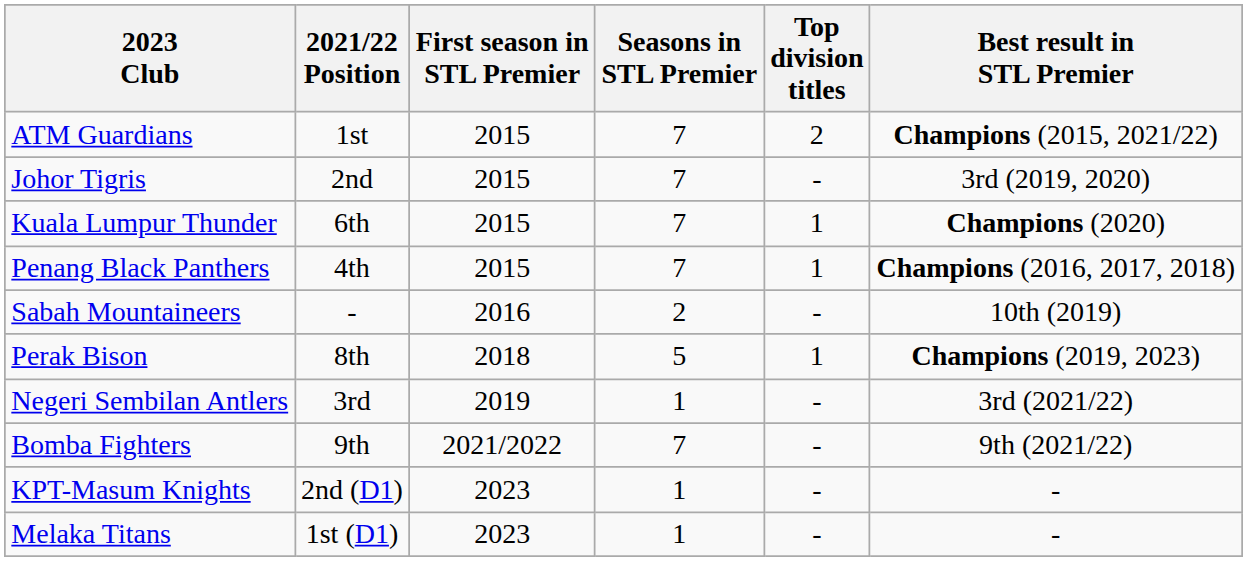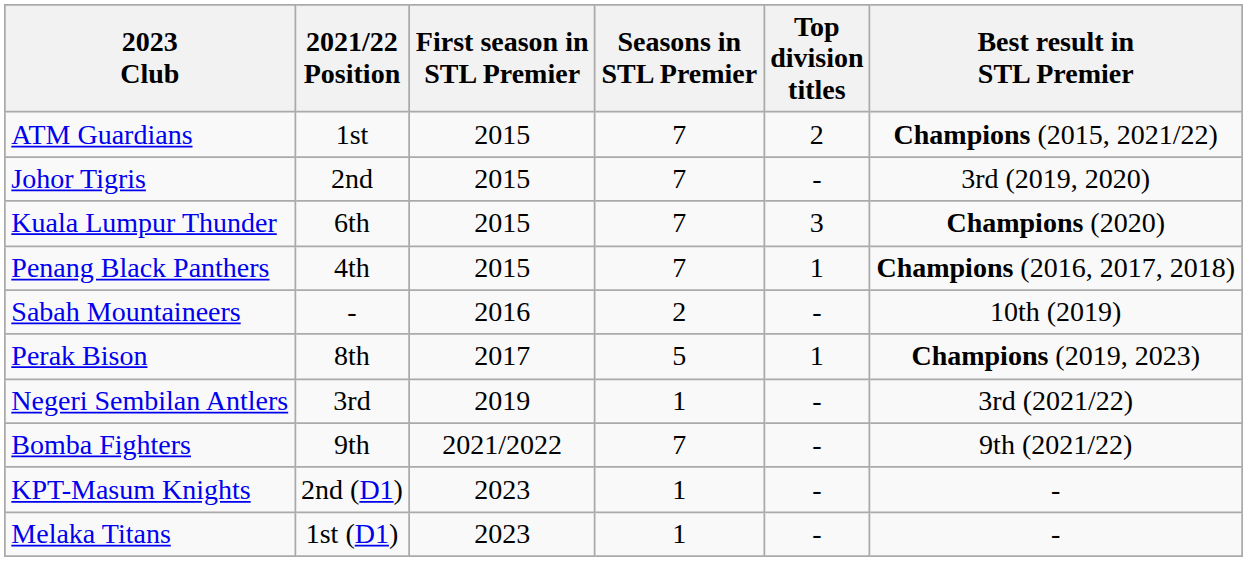Kuala Lumpur Thunder | Top division titles: 1 -> 3
Perak Bison | First season in STL Premier: 2018 -> 2017
